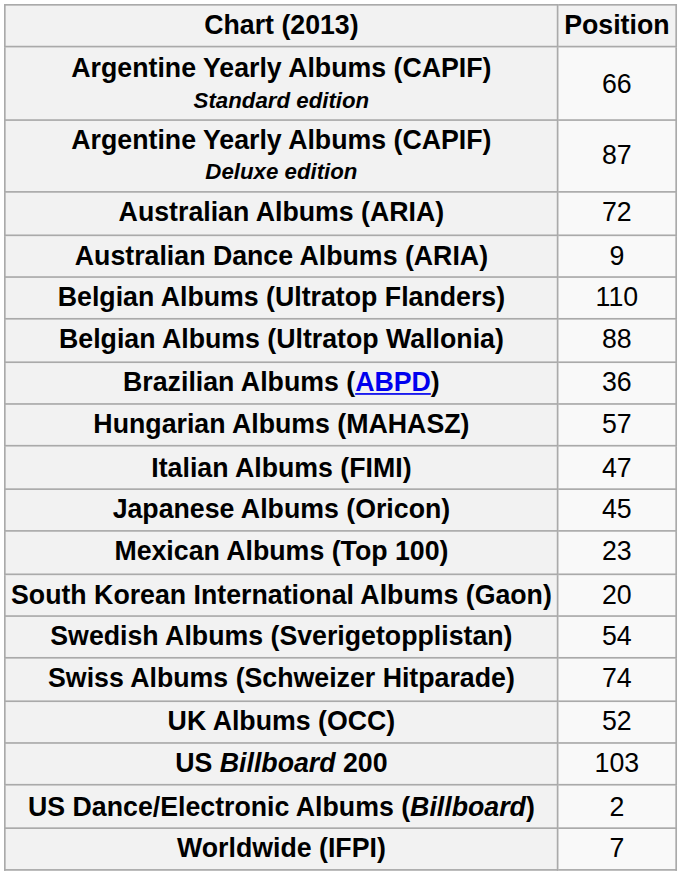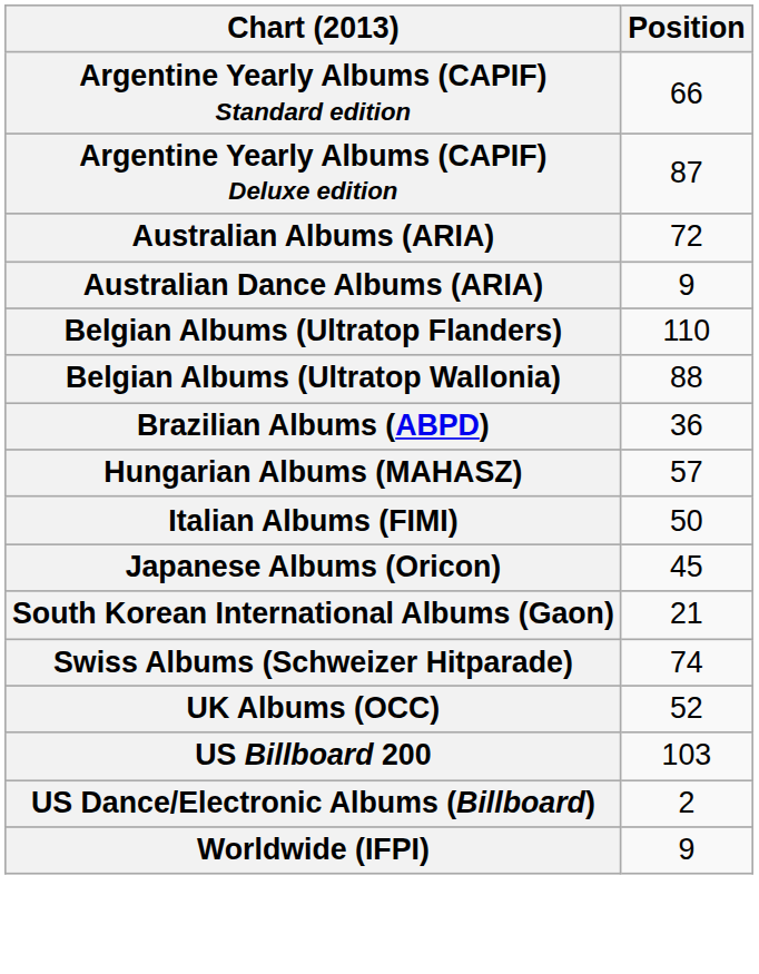Italian Albums (FIMI) | Position: 47 -> 50
- row: Mexican Albums (Top 100) | 23
South Korean International Albums (Gaon) | Position: 20 -> 21
- row: Swedish Albums (Sverigetopplistan) | 54
Worldwide (IFPI) | Position: 7 -> 9
